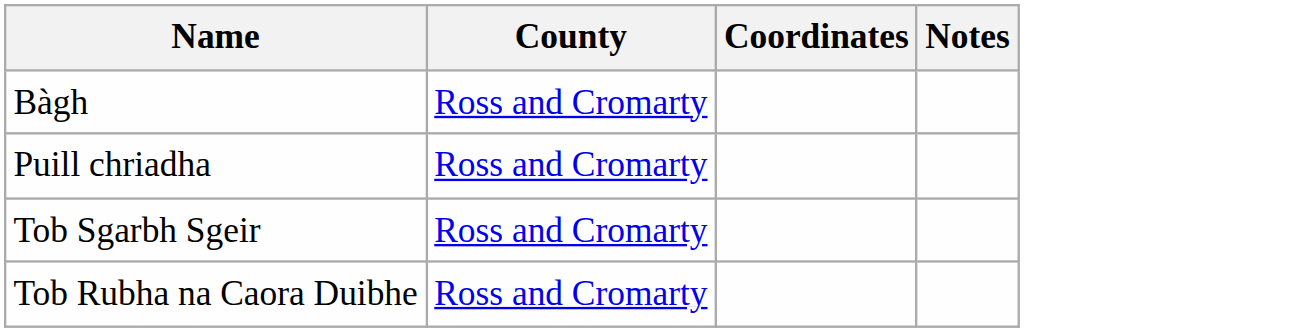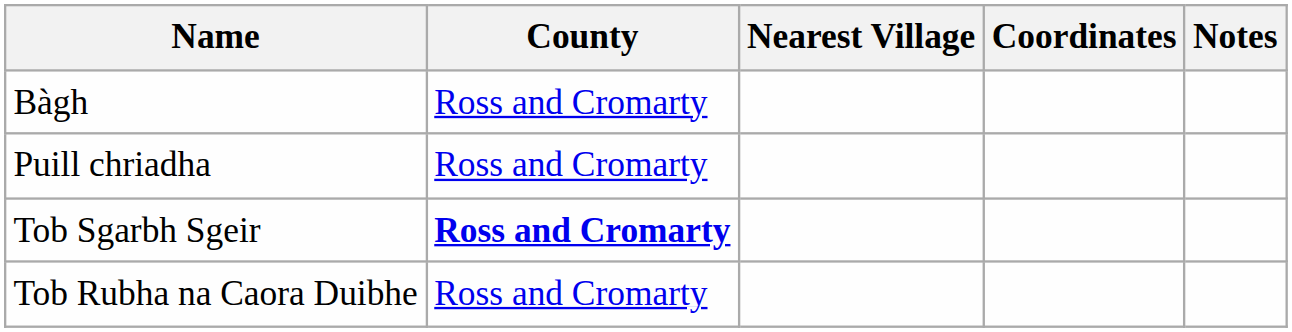+ column: Nearest Village
Tob Sgarbh Sgeir | County: normal -> bold
